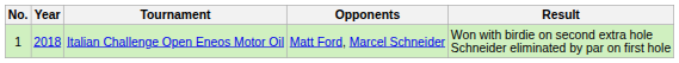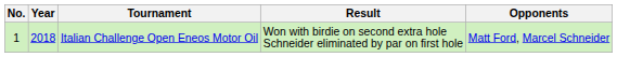columns swapped: Opponents <-> Result
